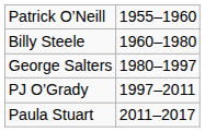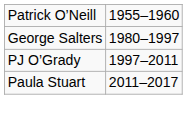- row: Billy Steele | 1960–1980
